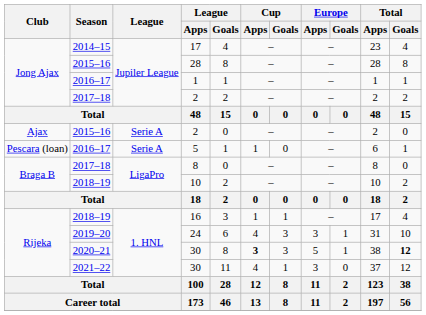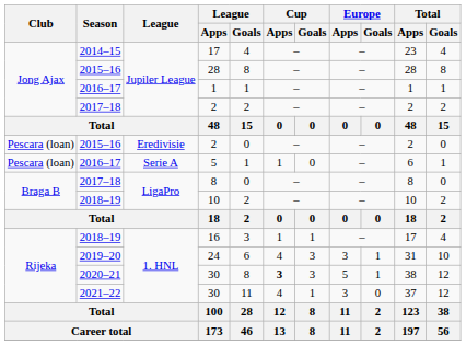2015–16 / 2 | Club: Ajax -> Pescara (loan)
2015–16 / 2 | League: Serie A -> Eredivisie
2020–21 / 30 | Total / Goals: bold -> normal
